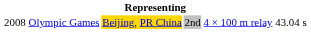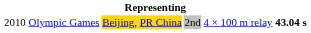Olympic Games | column 1: 2008 -> 2010
Olympic Games | column 6: normal -> bold
